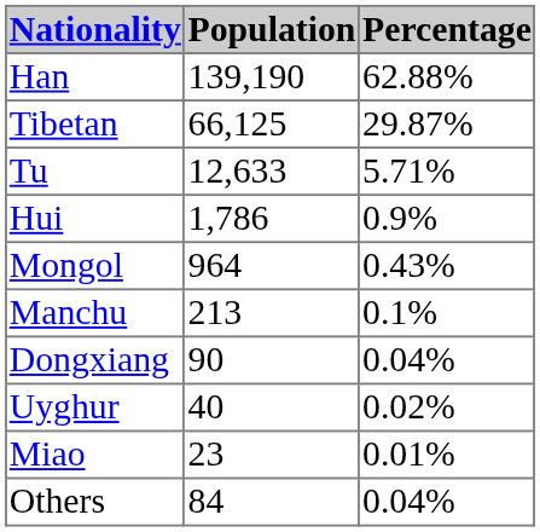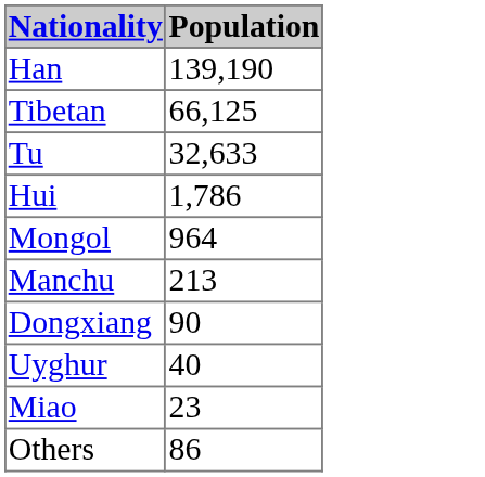- column: Percentage | 62.88% | 29.87% | 5.71% | 0.9% | 0.43% | 0.1% | 0.04% | 0.02% | 0.01% | 0.04%
Tu | Population: 12,633 -> 32,633
Others | Population: 84 -> 86
